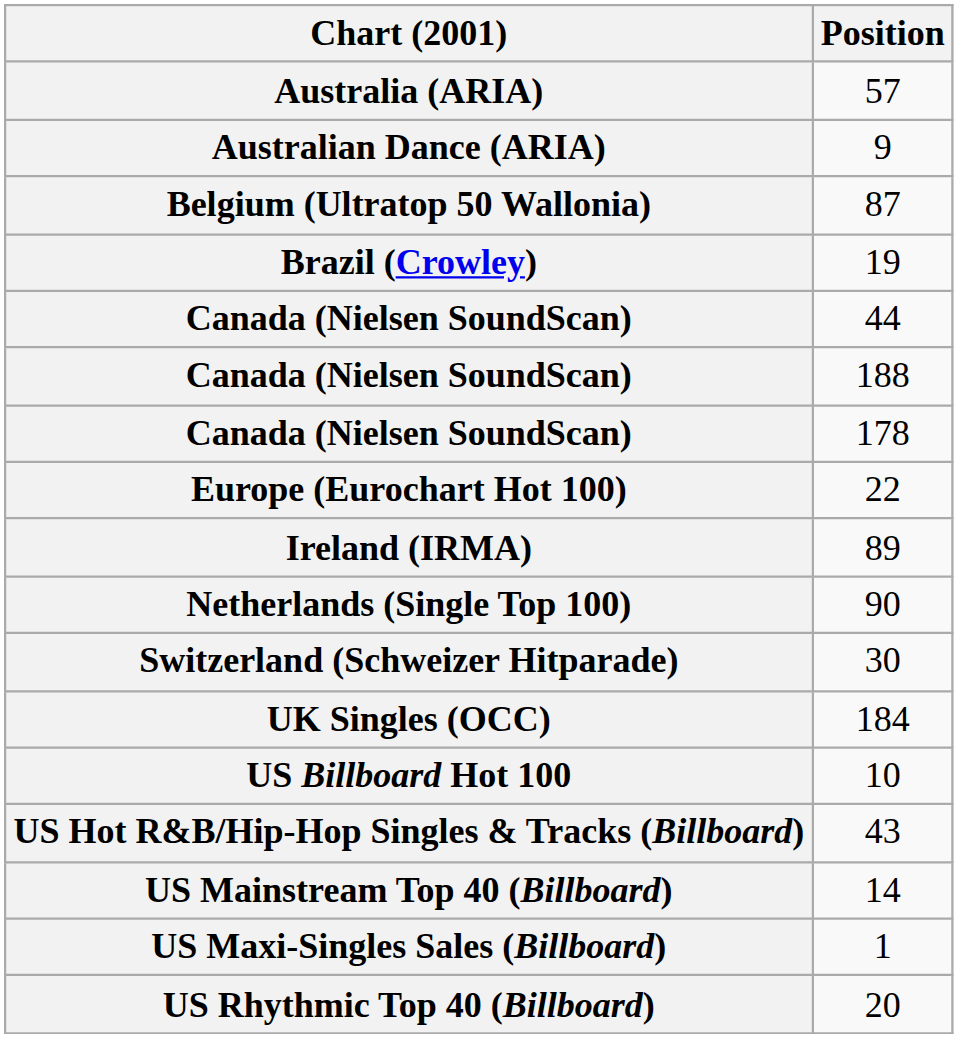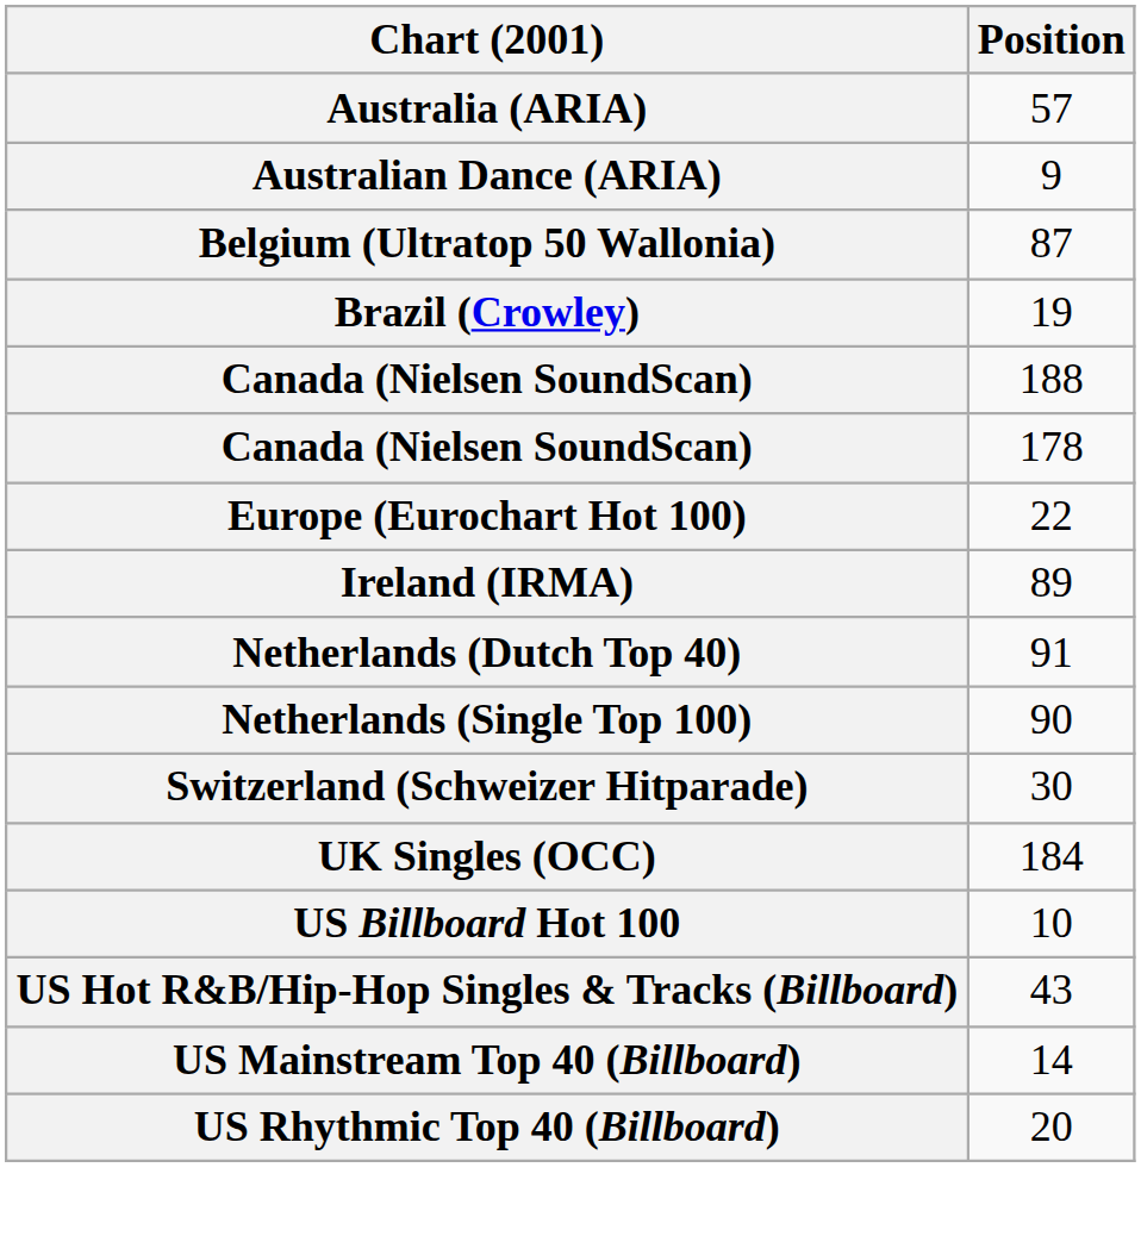- row: Canada (Nielsen SoundScan) | 44
+ row: Netherlands (Dutch Top 40) | 91
- row: US Maxi-Singles Sales (Billboard) | 1
